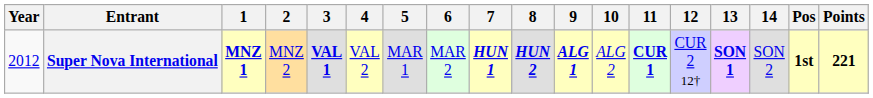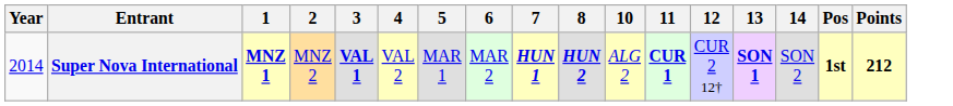- column: 9 | ALG 1
Super Nova International | Year: 2012 -> 2014
Super Nova International | Points: 221 -> 212
